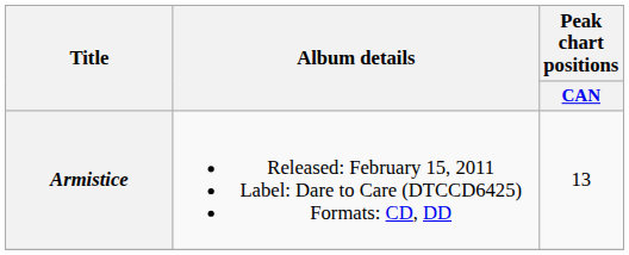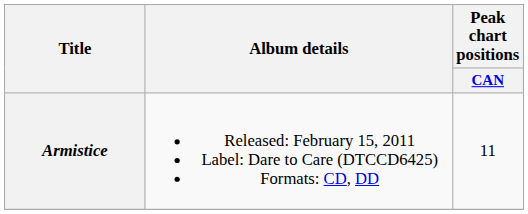Armistice | Peak chart positions / CAN: 13 -> 11
